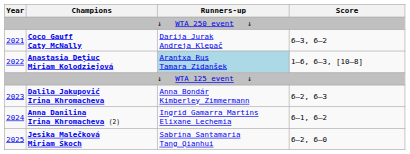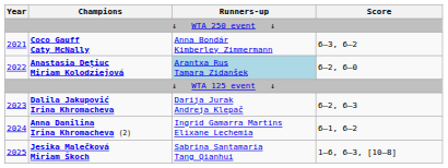Coco Gauff Caty McNally | Runners-up: Darija Jurak Andreja Klepač -> Anna Bondár Kimberley Zimmermann
Anastasia Dețiuc Miriam Kolodziejová | Score: 1–6, 6–3, [10–8] -> 6–2, 6–0
Dalila Jakupović Irina Khromacheva | Runners-up: Anna Bondár Kimberley Zimmermann -> Darija Jurak Andreja Klepač
Jesika Malečková Miriam Škoch | Score: 6–2, 6–0 -> 1–6, 6–3, [10–8]
